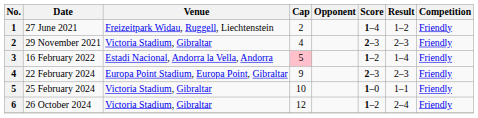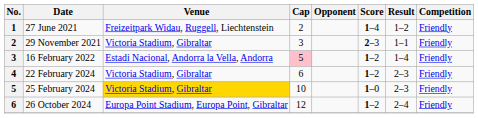29 November 2021 | Cap: 4 -> 3
29 November 2021 | Result: 2–3 -> 1–1
22 February 2024 | Venue: Europa Point Stadium, Europa Point, Gibraltar -> Victoria Stadium, Gibraltar
22 February 2024 | Cap: 9 -> 6
22 February 2024 | Score: 2–3 -> 1–2
25 February 2024 | Venue: no background -> gold background
25 February 2024 | Result: 1–1 -> 2–3
26 October 2024 | Venue: Victoria Stadium, Gibraltar -> Europa Point Stadium, Europa Point, Gibraltar
